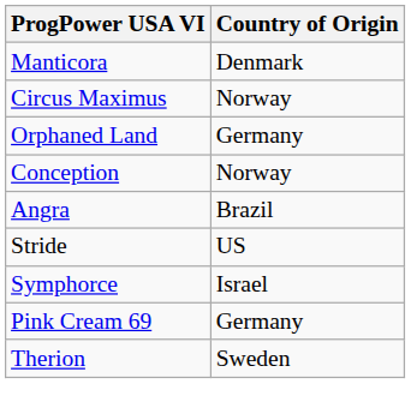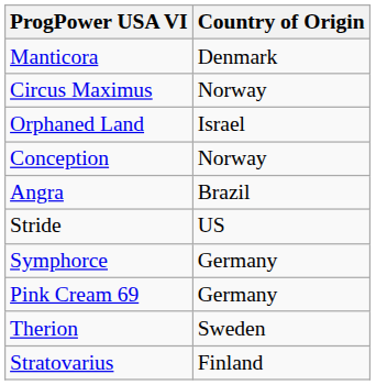Orphaned Land | Country of Origin: Germany -> Israel
Symphorce | Country of Origin: Israel -> Germany
+ row: Stratovarius | Finland
